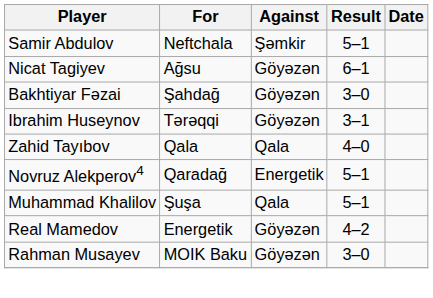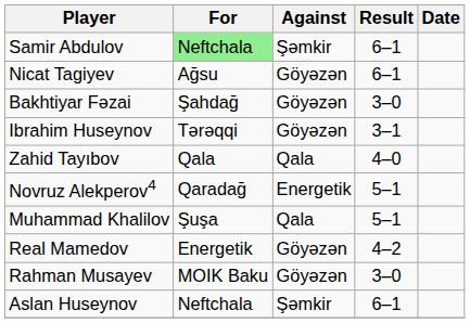Samir Abdulov | For: no background -> lightgreen background
Samir Abdulov | Result: 5–1 -> 6–1
+ row: Aslan Huseynov | Neftchala | Şəmkir | 6–1
